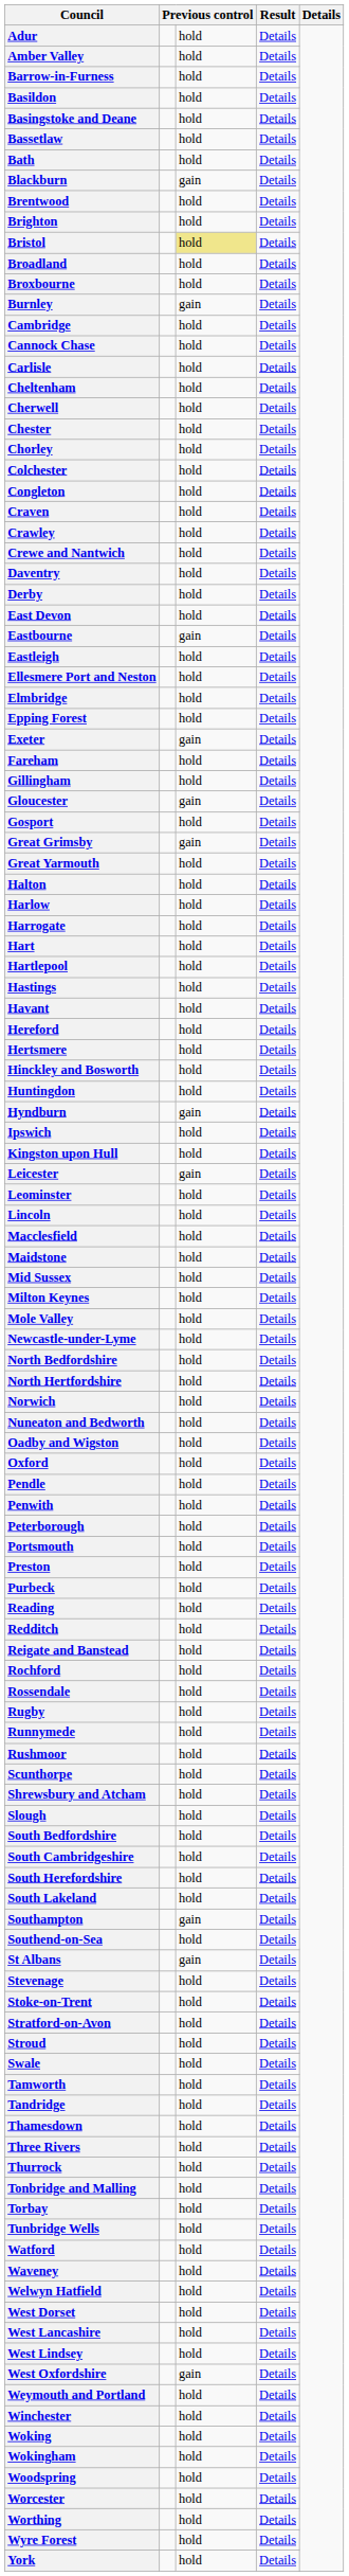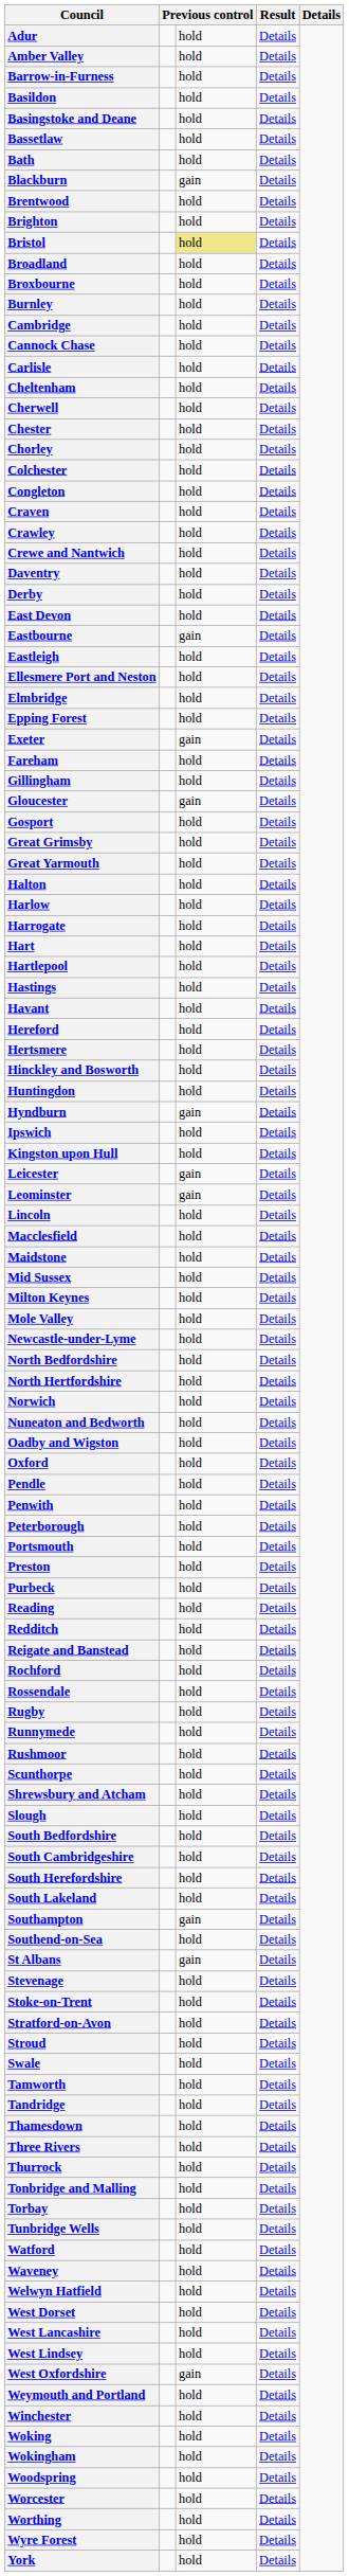Burnley | column 3: gain -> hold
Great Grimsby | column 3: gain -> hold
Leominster | column 3: hold -> gain
